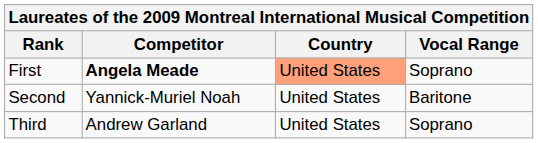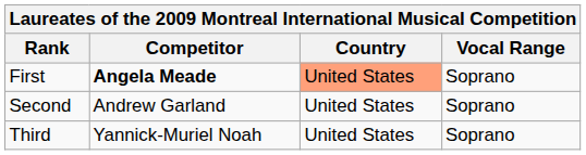Second | Competitor: Yannick-Muriel Noah -> Andrew Garland
Second | Vocal Range: Baritone -> Soprano
Third | Competitor: Andrew Garland -> Yannick-Muriel Noah
